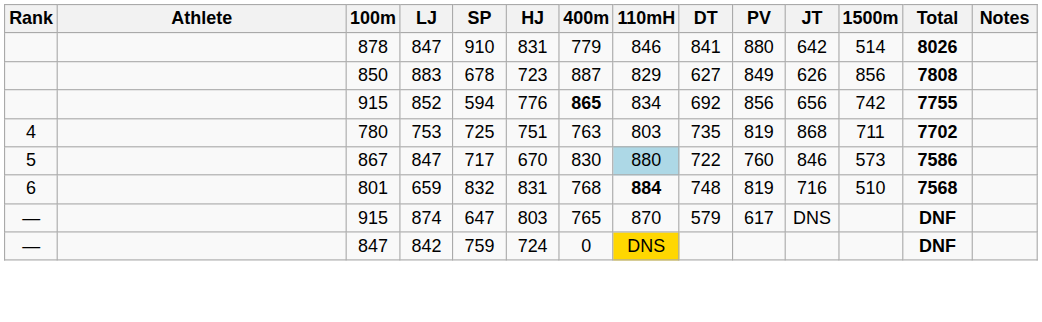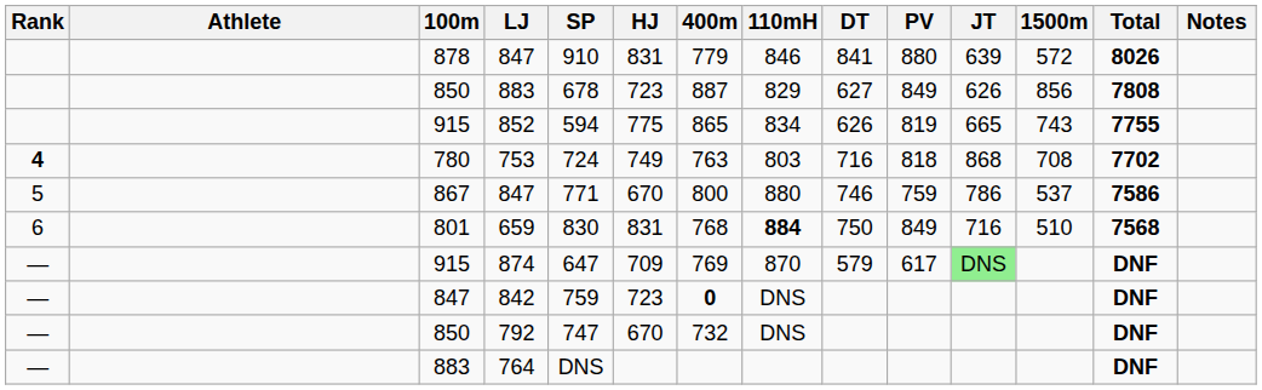878 / 847 | JT: 642 -> 639
878 / 847 | 1500m: 514 -> 572
852 | HJ: 776 -> 775
852 | 400m: bold -> normal
852 | DT: 692 -> 626
852 | PV: 856 -> 819
852 | JT: 656 -> 665
852 | 1500m: 742 -> 743
753 | Rank: normal -> bold
753 | SP: 725 -> 724
753 | HJ: 751 -> 749
753 | DT: 735 -> 716
753 | PV: 819 -> 818
753 | 1500m: 711 -> 708
867 / 847 | SP: 717 -> 771
867 / 847 | 400m: 830 -> 800
867 / 847 | 110mH: lightblue background -> no background
867 / 847 | DT: 722 -> 746
867 / 847 | PV: 760 -> 759
867 / 847 | JT: 846 -> 786
867 / 847 | 1500m: 573 -> 537
659 | SP: 832 -> 830
659 | DT: 748 -> 750
659 | PV: 819 -> 849
874 | HJ: 803 -> 709
874 | 400m: 765 -> 769
874 | JT: no background -> lightgreen background
842 | HJ: 724 -> 723
842 | 400m: normal -> bold
842 | 110mH: gold background -> no background
+ row: — | 850 | 792 | 747 | 670 | 732 | DNS | DNF
+ row: — | 883 | 764 | DNS | DNF
